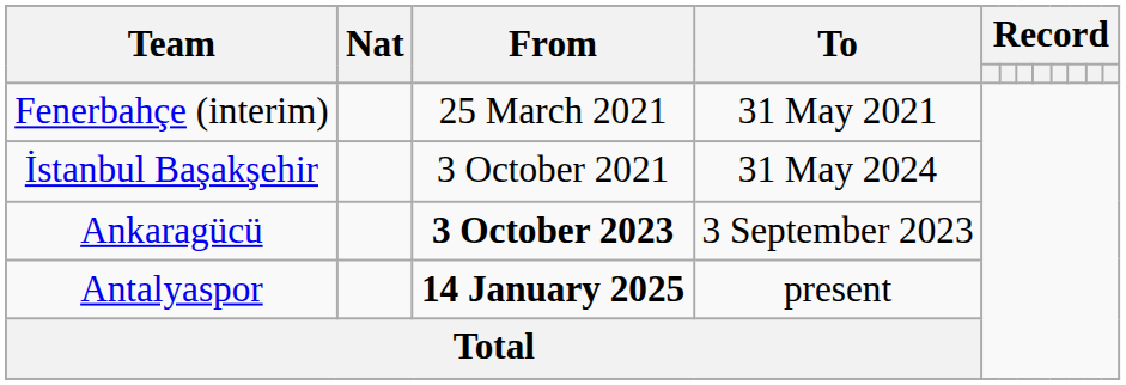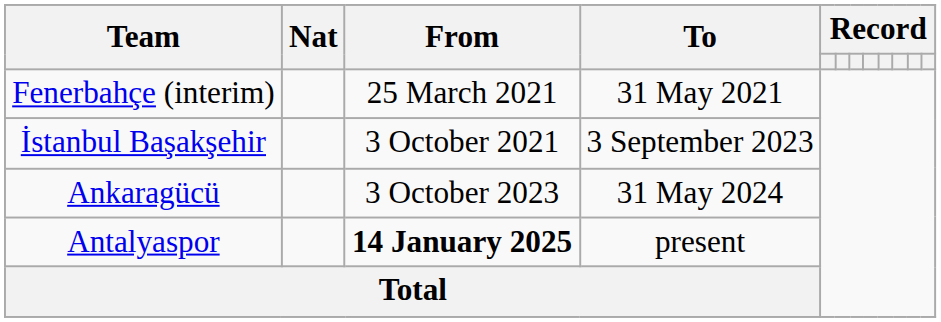İstanbul Başakşehir | To: 31 May 2024 -> 3 September 2023
Ankaragücü | From: bold -> normal
Ankaragücü | To: 3 September 2023 -> 31 May 2024
